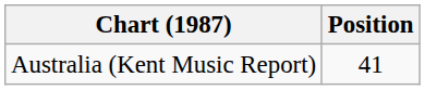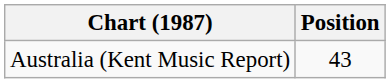Australia (Kent Music Report) | Position: 41 -> 43
